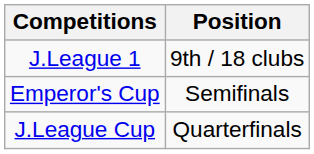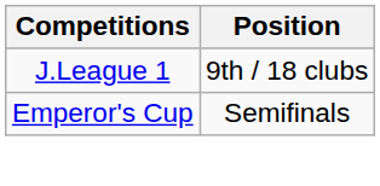- row: J.League Cup | Quarterfinals
